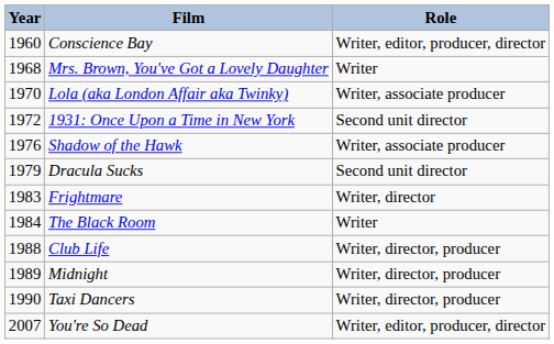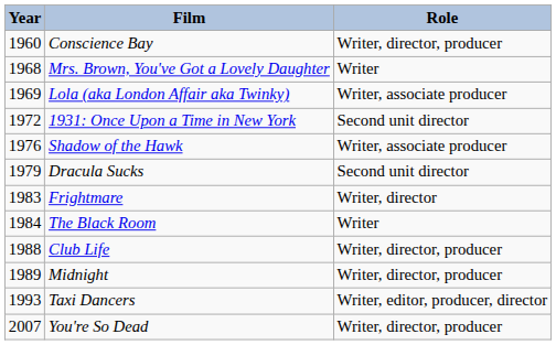Conscience Bay | Role: Writer, editor, producer, director -> Writer, director, producer
Lola (aka London Affair aka Twinky) | Year: 1970 -> 1969
Taxi Dancers | Year: 1990 -> 1993
Taxi Dancers | Role: Writer, director, producer -> Writer, editor, producer, director
You're So Dead | Role: Writer, editor, producer, director -> Writer, director, producer
